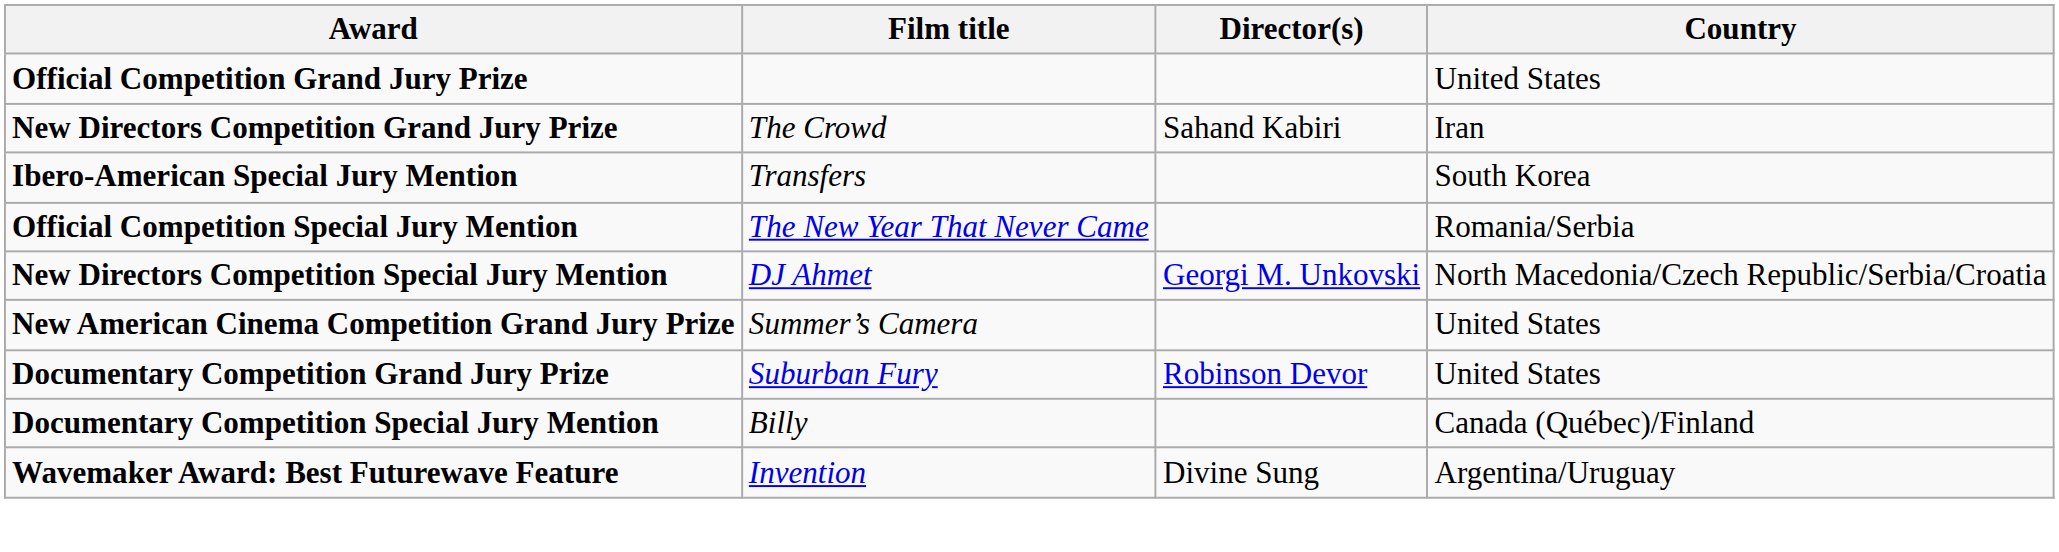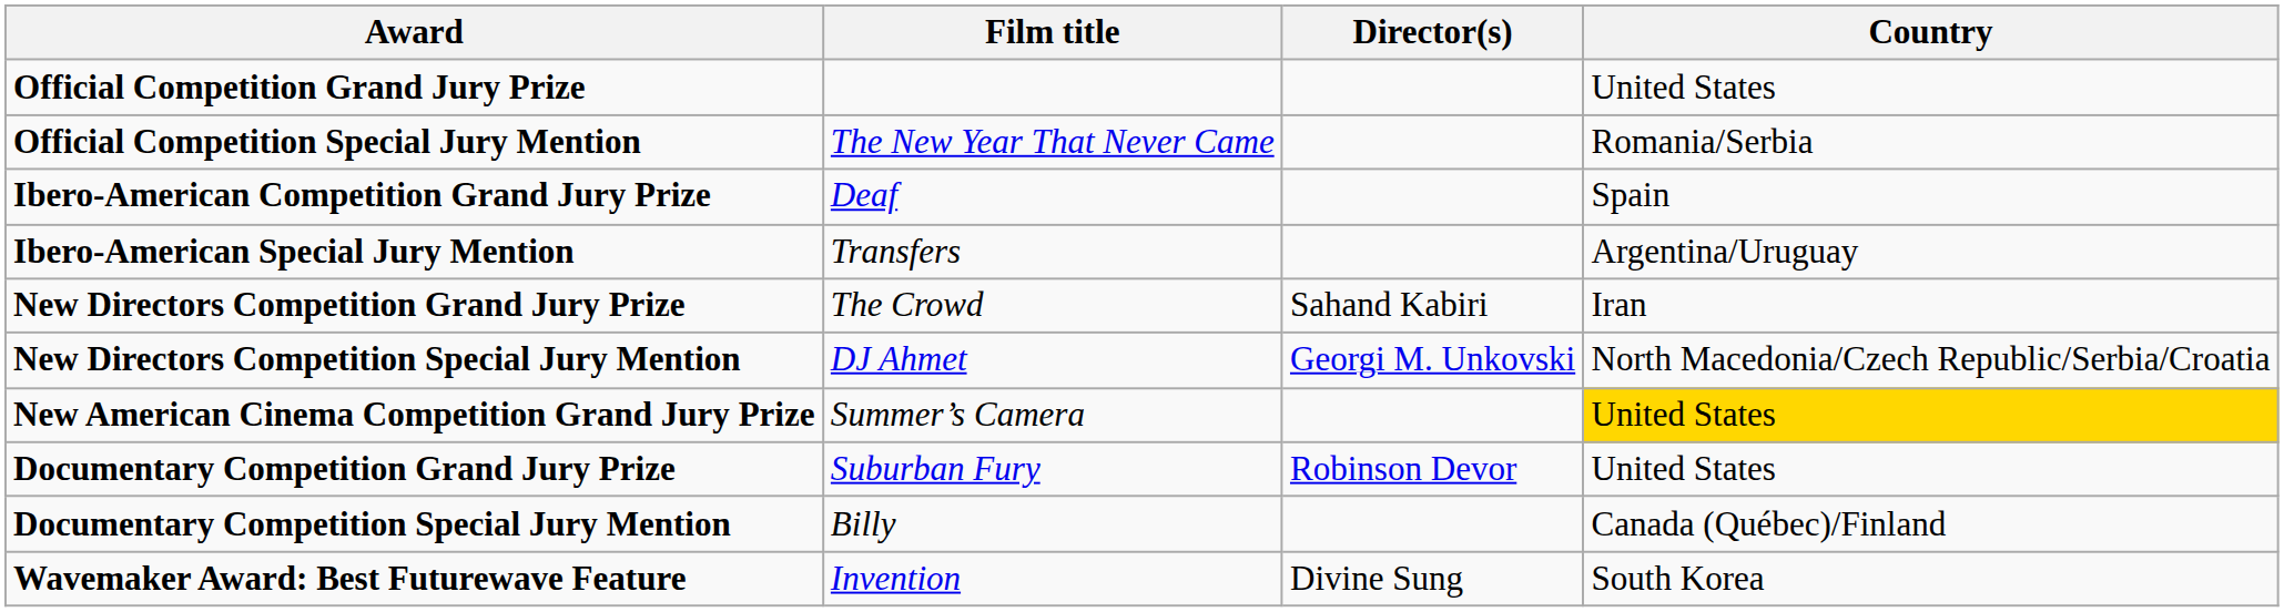rows swapped: Official Competition Special Jury Mention <-> New Directors Competition Grand Jury Prize
+ row: Ibero-American Competition Grand Jury Prize | Deaf | Spain
Ibero-American Special Jury Mention | Country: South Korea -> Argentina/Uruguay
New American Cinema Competition Grand Jury Prize | Country: no background -> gold background
Wavemaker Award: Best Futurewave Feature | Country: Argentina/Uruguay -> South Korea
